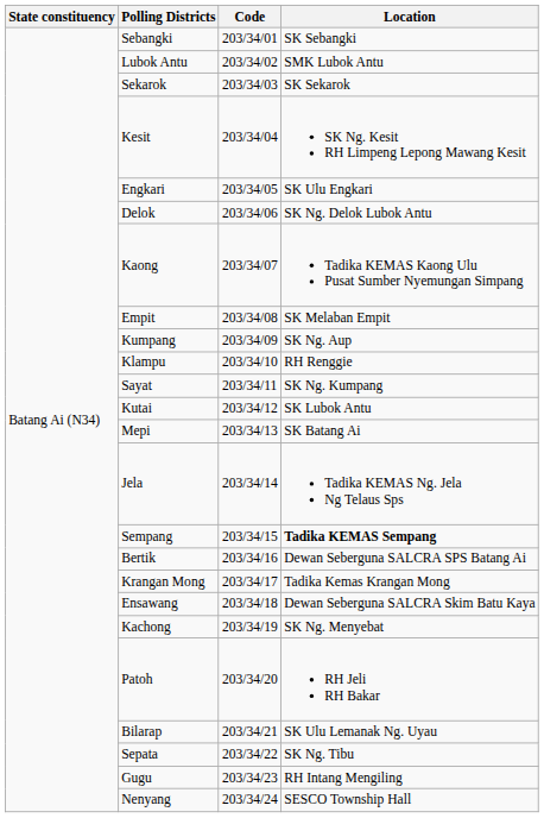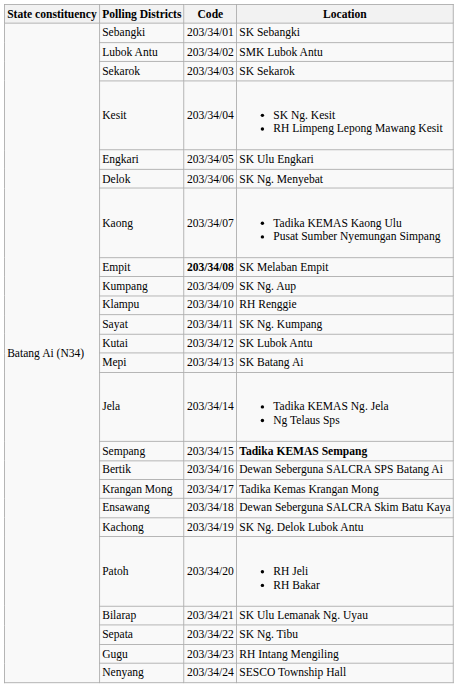Delok | Location: SK Ng. Delok Lubok Antu -> SK Ng. Menyebat
Empit | Code: normal -> bold
Kachong | Location: SK Ng. Menyebat -> SK Ng. Delok Lubok Antu
